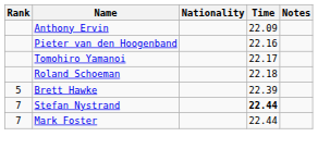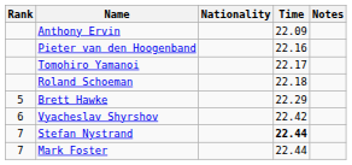Brett Hawke | Time: 22.39 -> 22.29
+ row: 6 | Vyacheslav Shyrshov | 22.42
